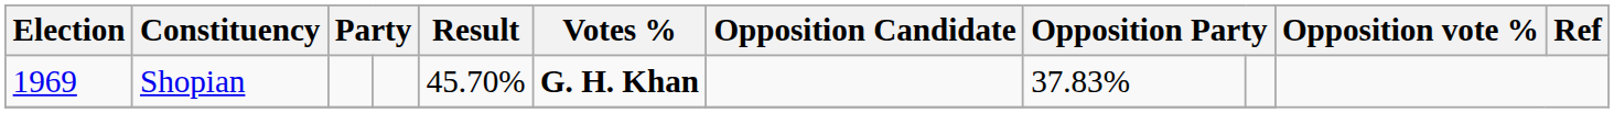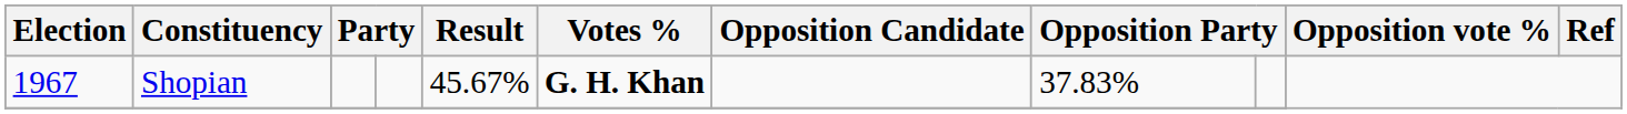Shopian | Election: 1969 -> 1967
Shopian | Result: 45.70% -> 45.67%
